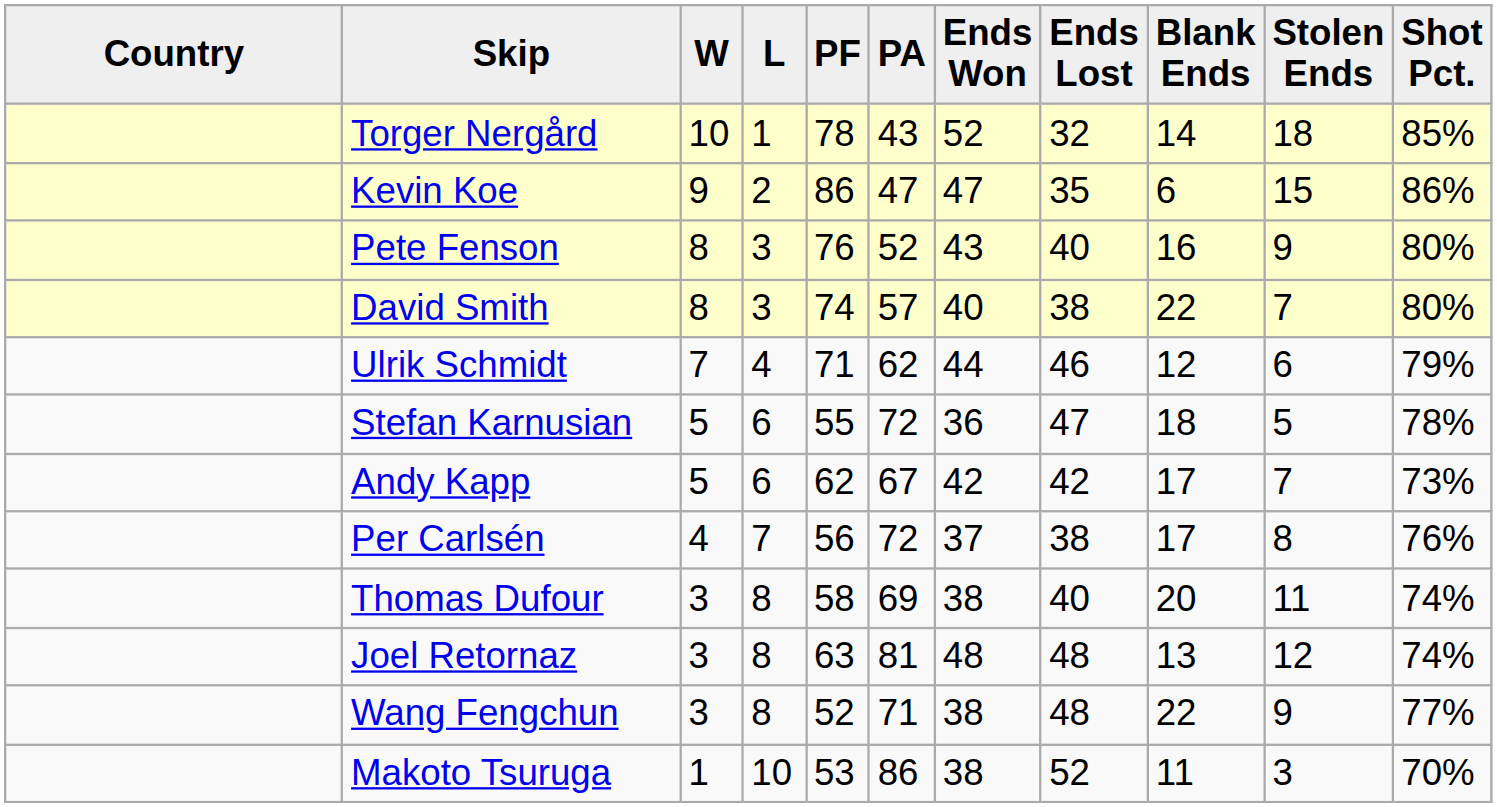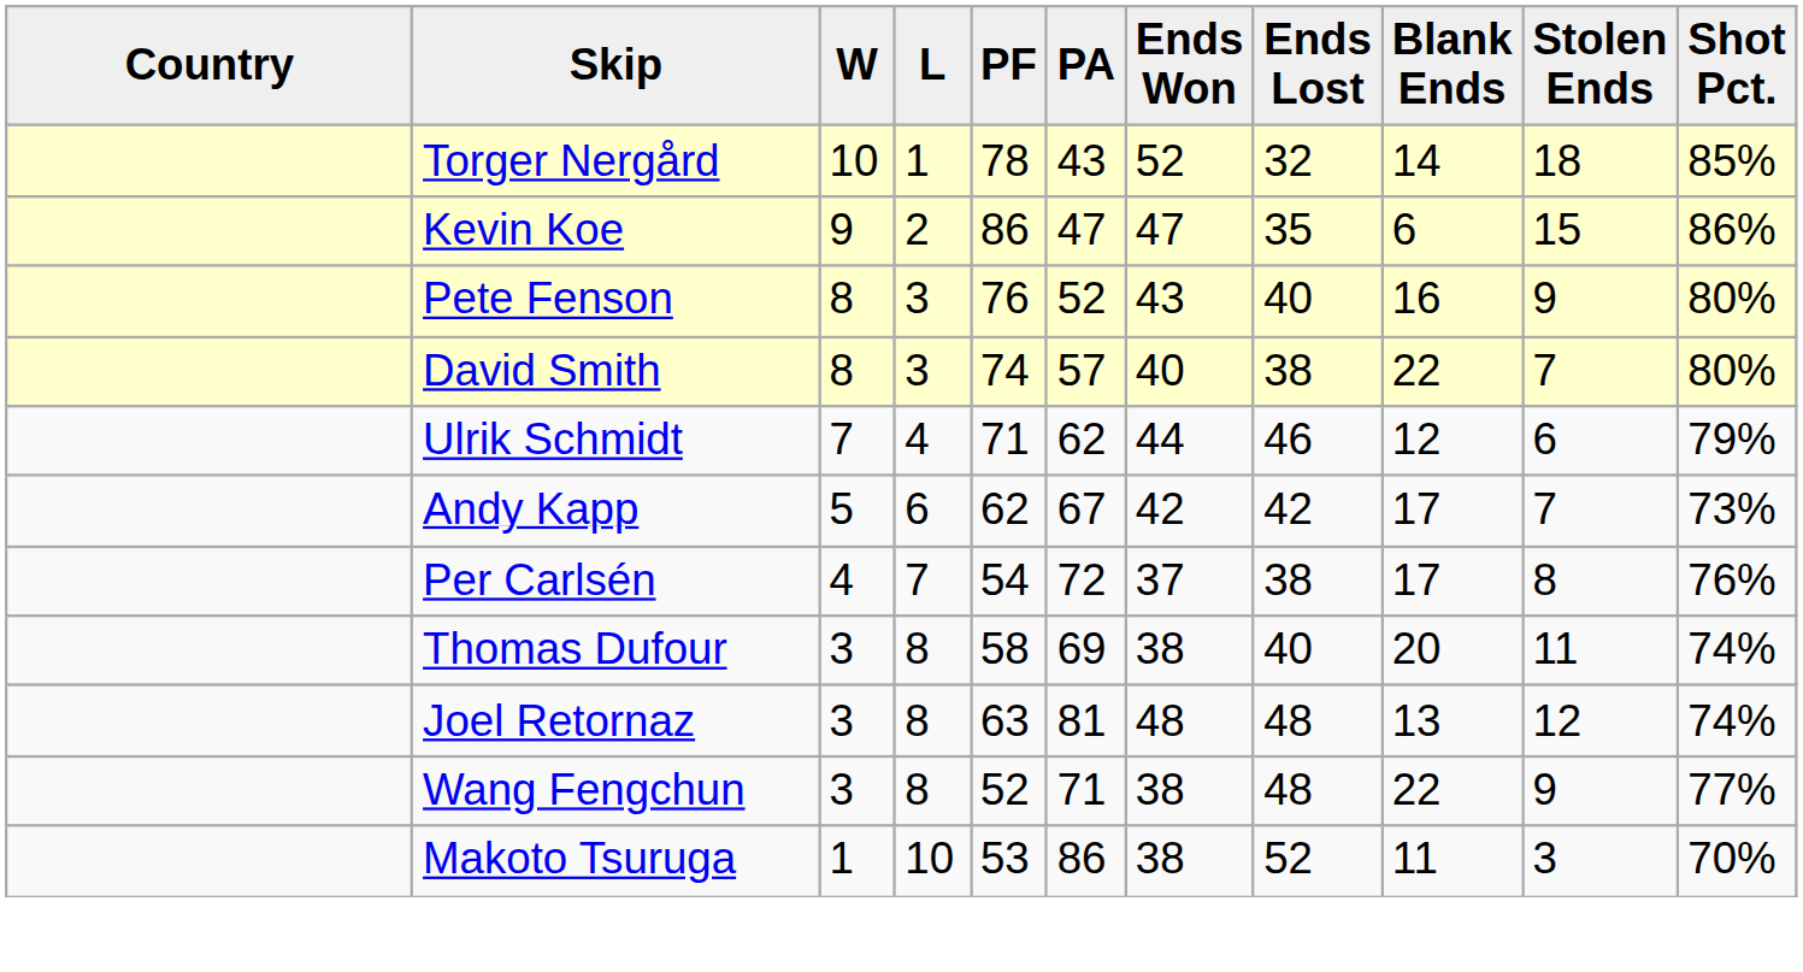- row: Stefan Karnusian | 5 | 6 | 55 | 72 | 36 | 47 | 18 | 5 | 78%
Per Carlsén | PF: 56 -> 54
